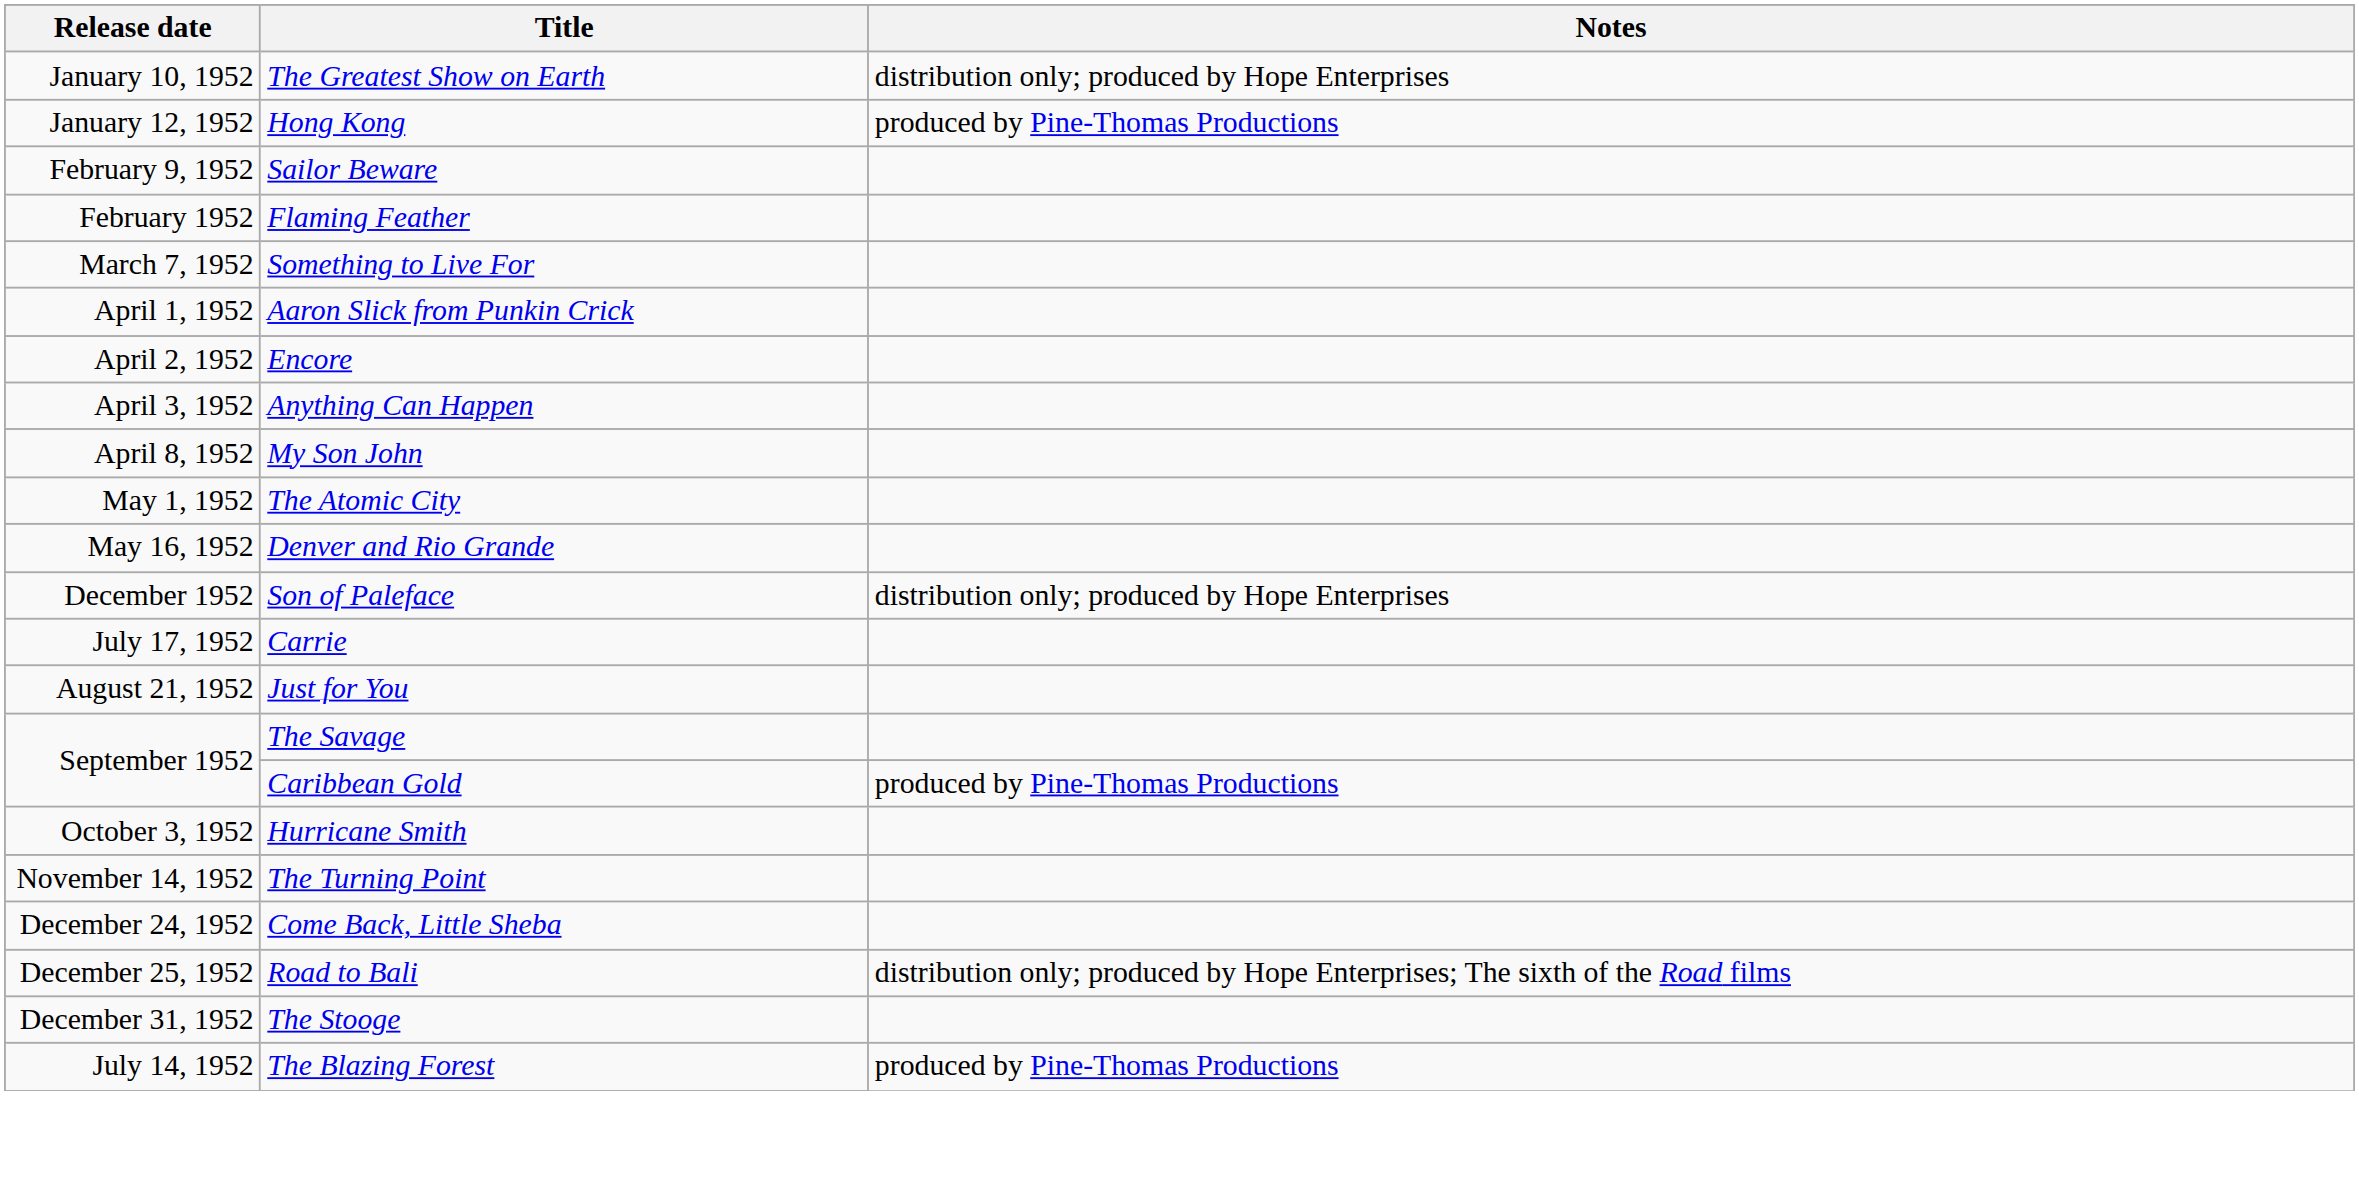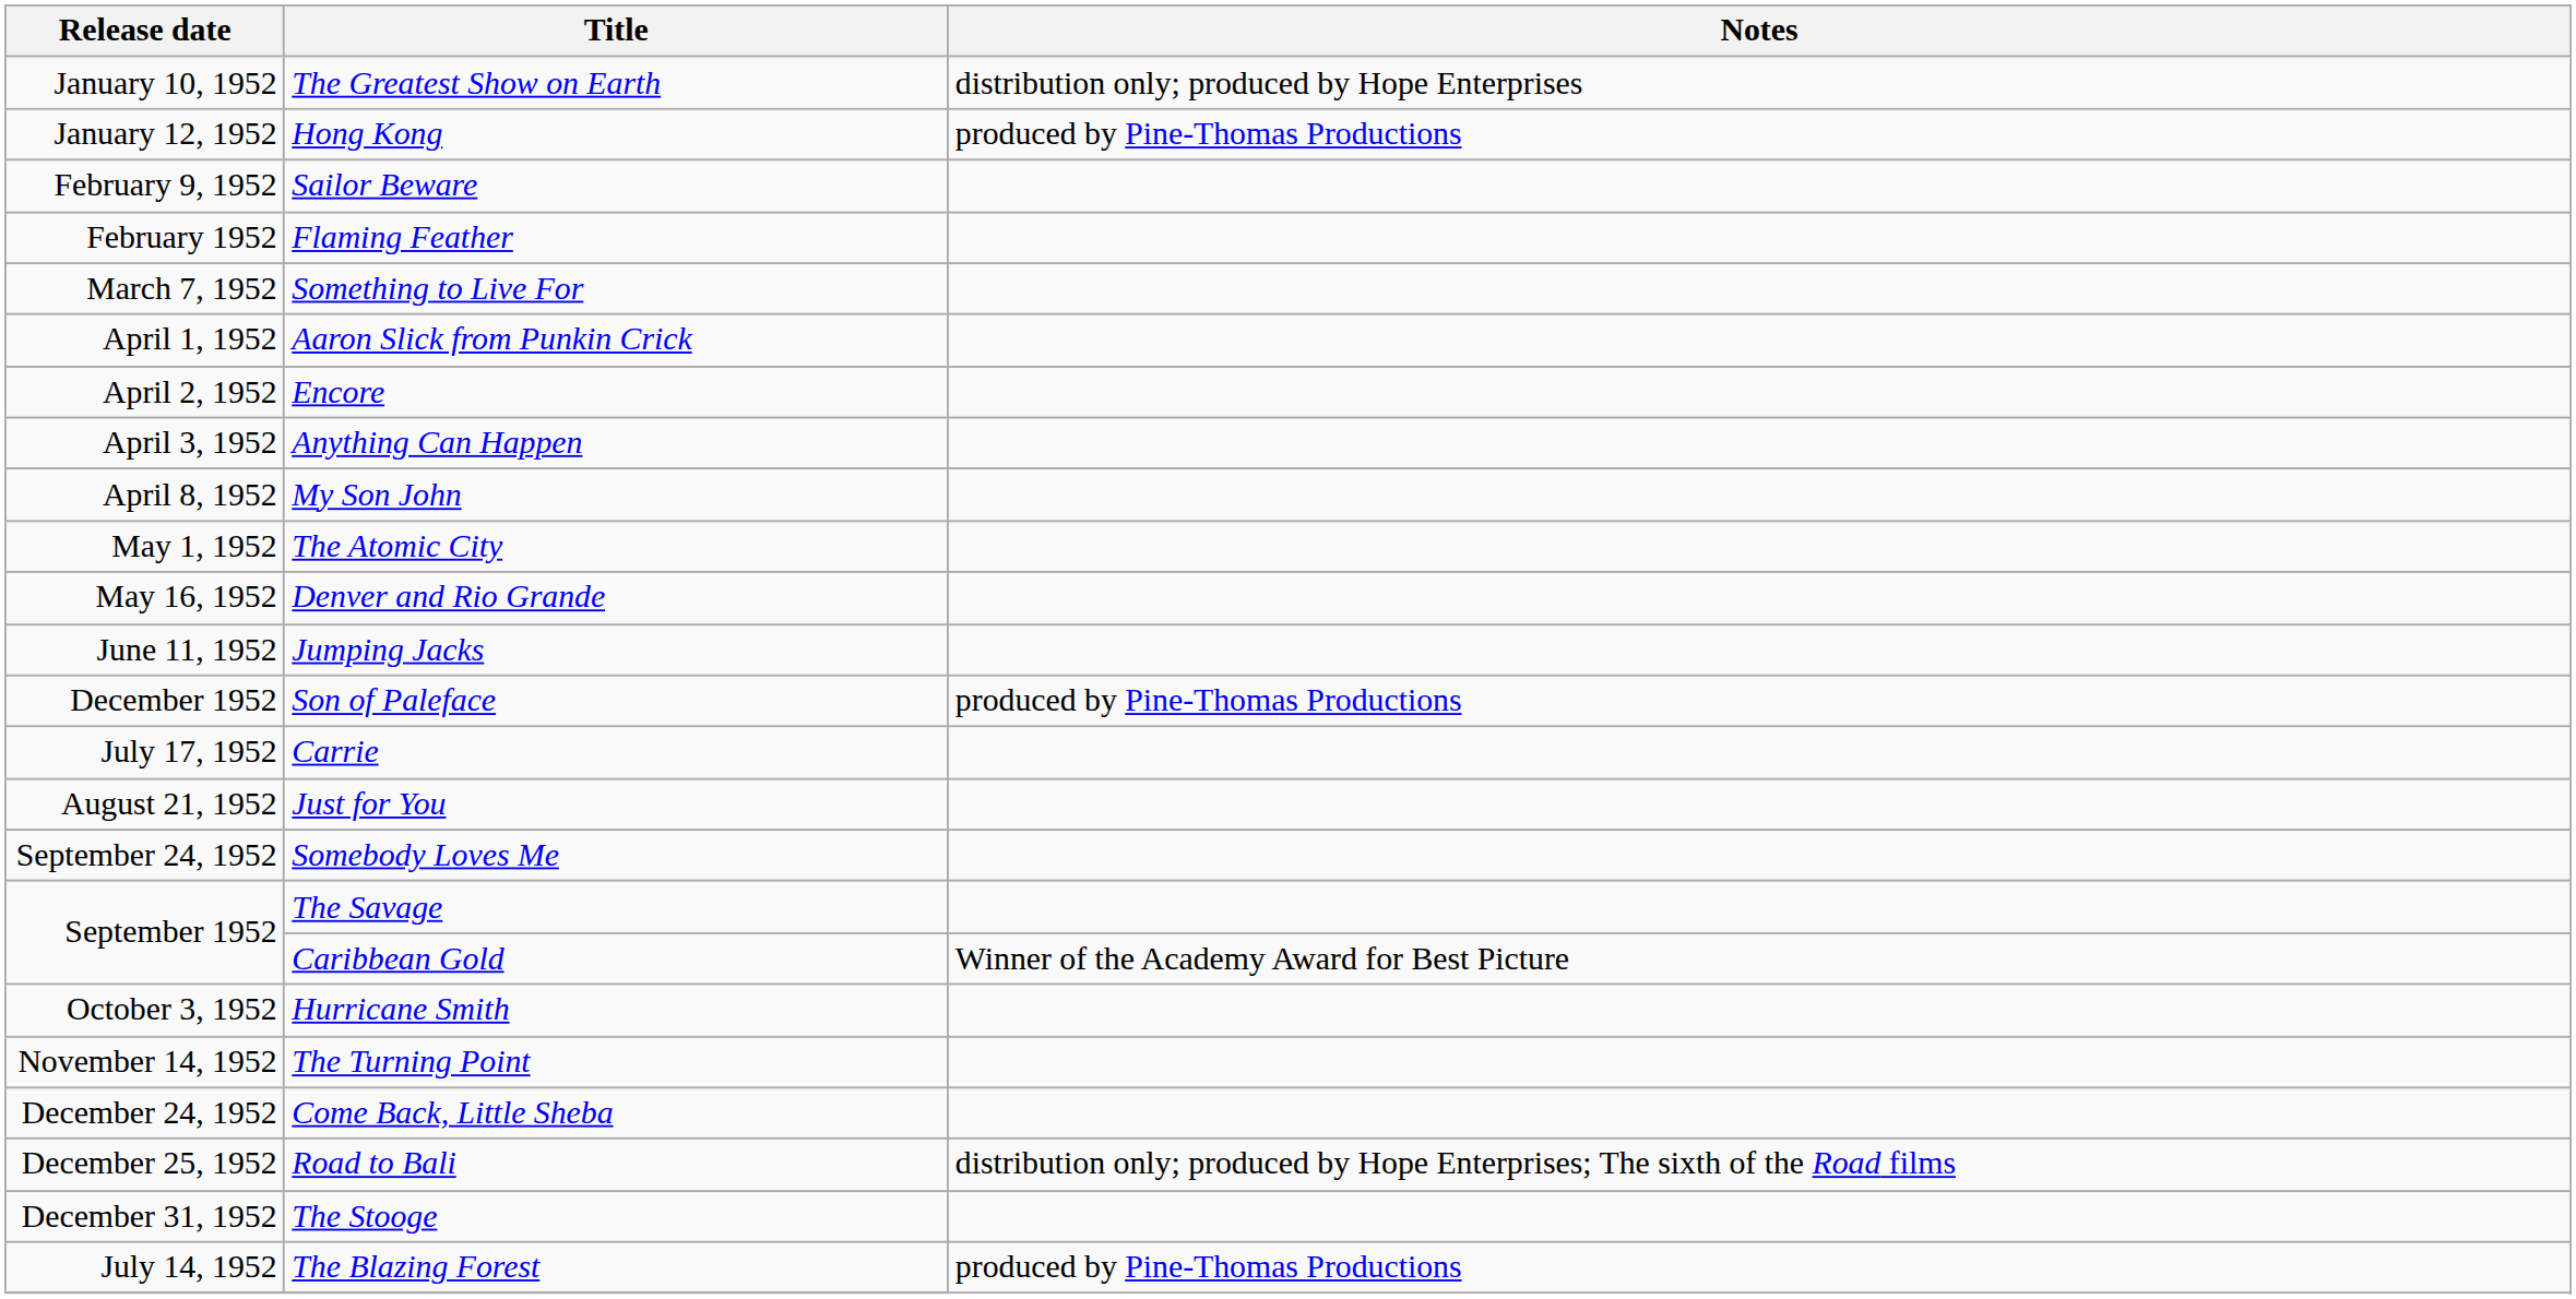+ row: June 11, 1952 | Jumping Jacks
Son of Paleface | Notes: distribution only; produced by Hope Enterprises -> produced by Pine-Thomas Productions
+ row: September 24, 1952 | Somebody Loves Me
Caribbean Gold | Notes: produced by Pine-Thomas Productions -> Winner of the Academy Award for Best Picture
